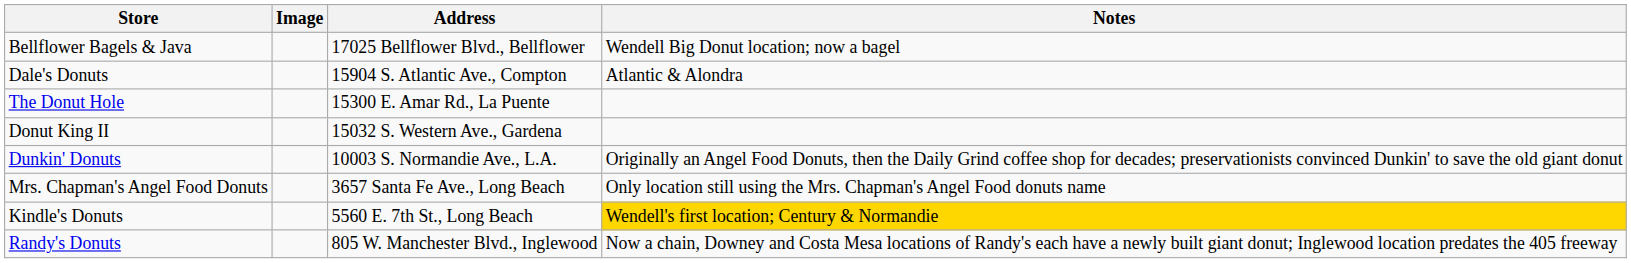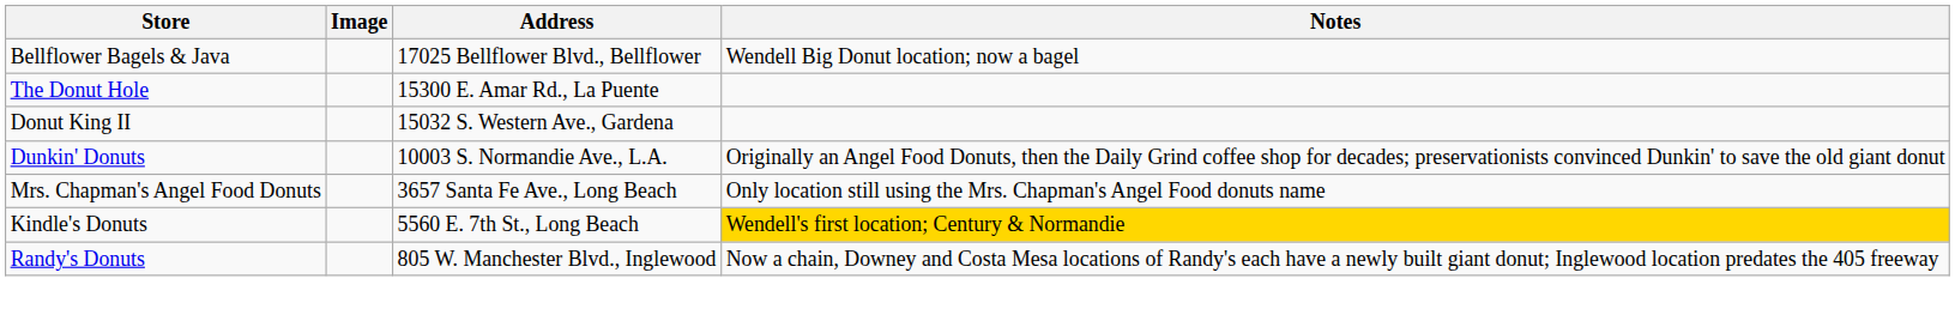- row: Dale's Donuts | 15904 S. Atlantic Ave., Compton | Atlantic & Alondra
